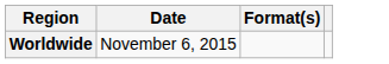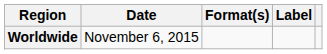+ column: Label
